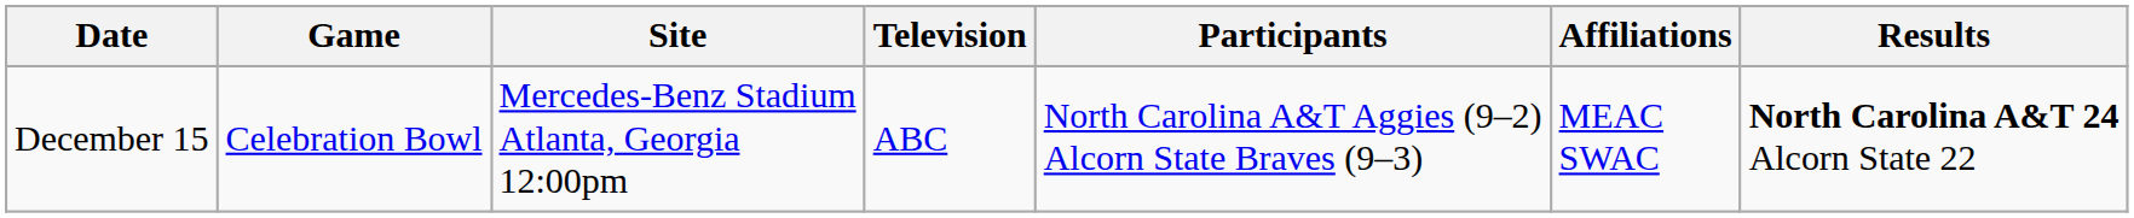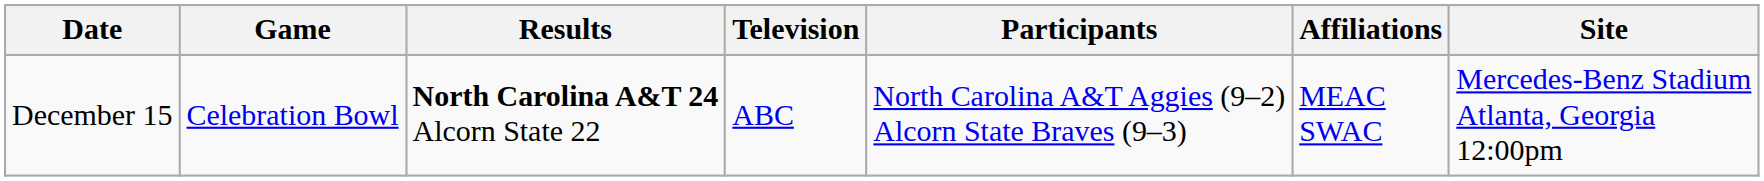columns swapped: Site <-> Results
